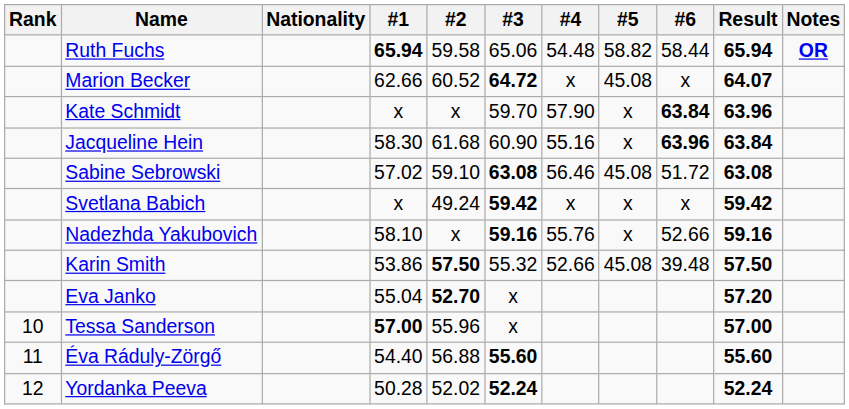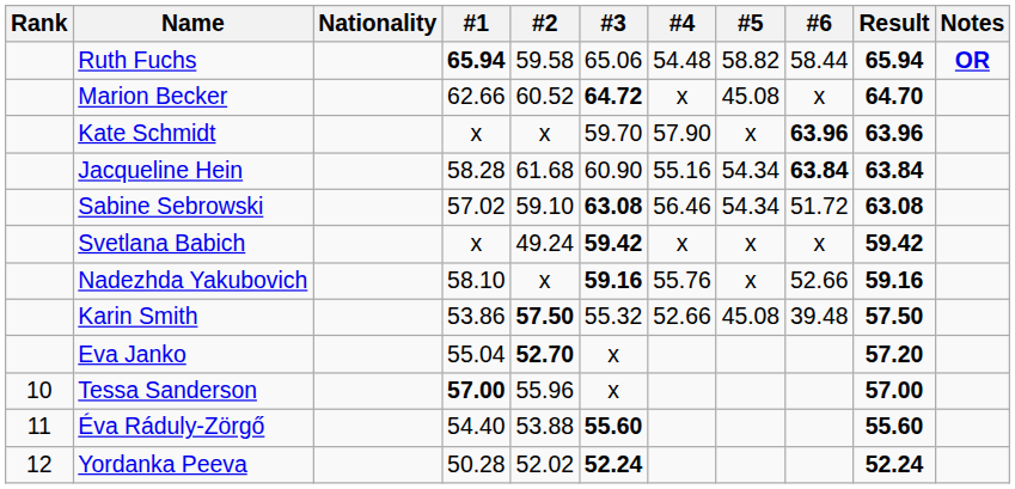Marion Becker | Result: 64.07 -> 64.70
Kate Schmidt | #6: 63.84 -> 63.96
Jacqueline Hein | #1: 58.30 -> 58.28
Jacqueline Hein | #5: x -> 54.34
Jacqueline Hein | #6: 63.96 -> 63.84
Sabine Sebrowski | #5: 45.08 -> 54.34
Éva Ráduly-Zörgő | #2: 56.88 -> 53.88
